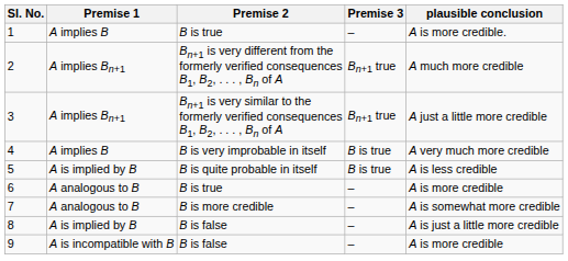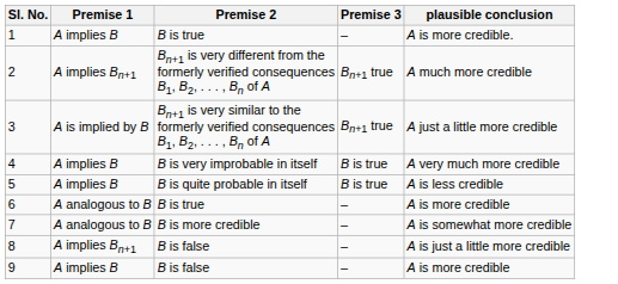3 | Premise 1: A implies Bn+1 -> A is implied by B
5 | Premise 1: A is implied by B -> A implies B
8 | Premise 1: A is implied by B -> A implies Bn+1
9 | Premise 1: A is incompatible with B -> A implies B
